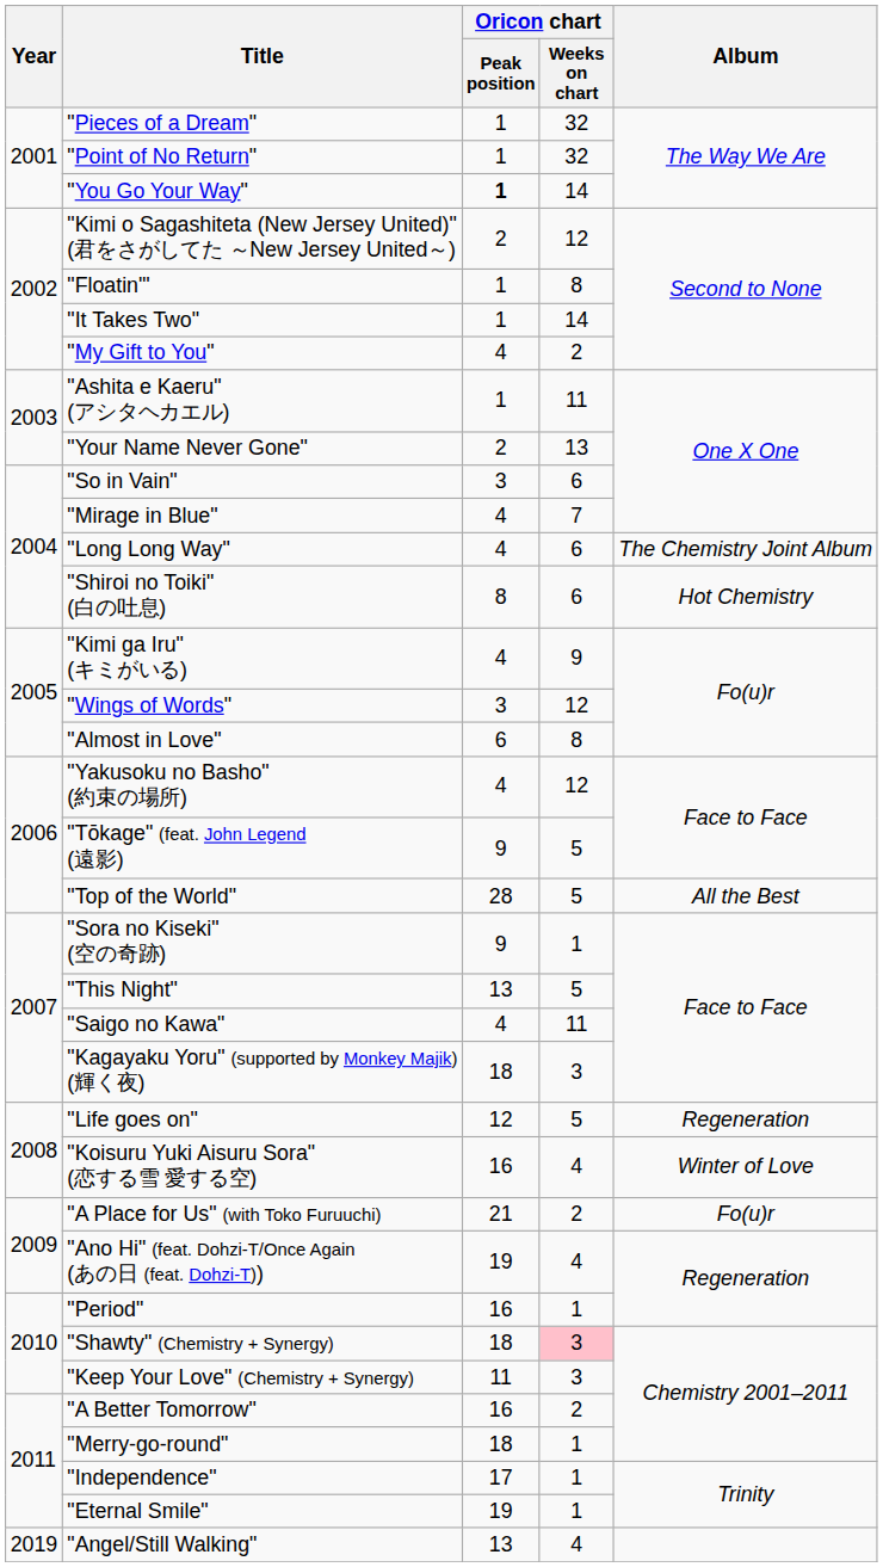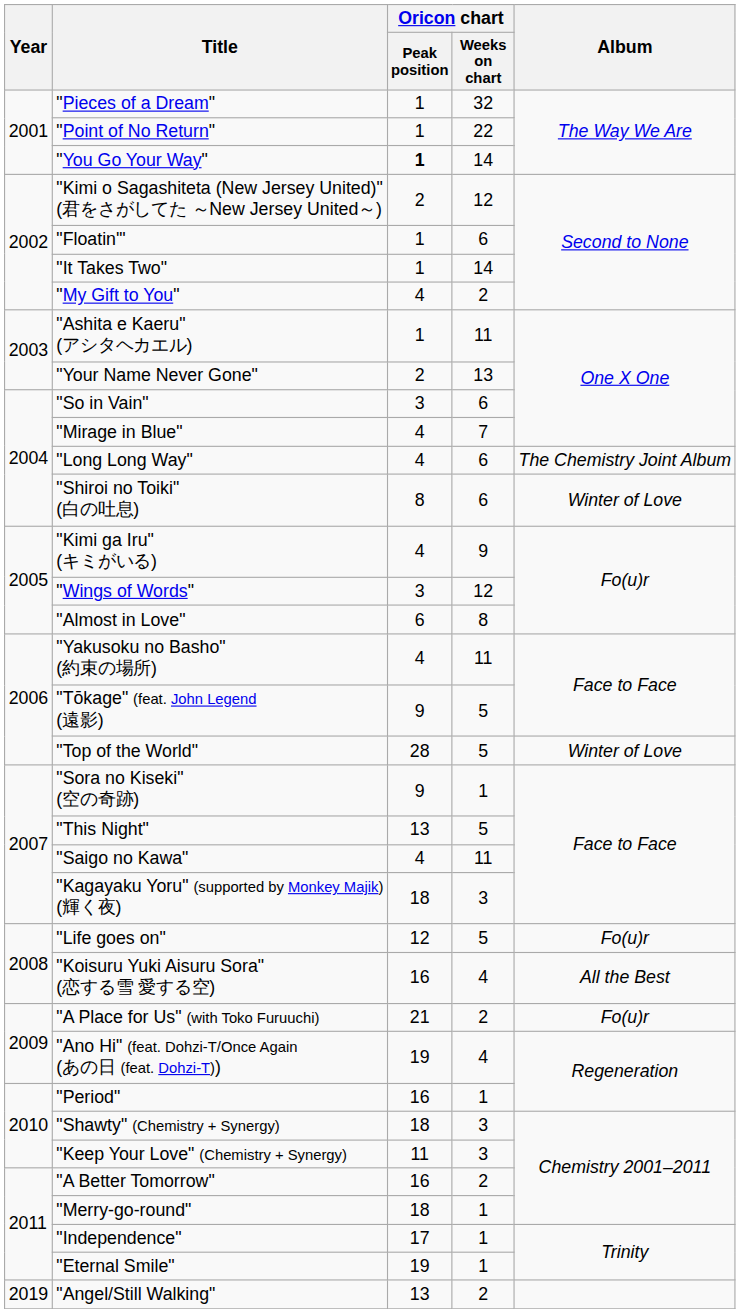"Point of No Return" | Oricon chart / Weeks on chart: 32 -> 22
"Floatin'" | Oricon chart / Weeks on chart: 8 -> 6
"Shiroi no Toiki" (白の吐息) | Album: Hot Chemistry -> Winter of Love
"Yakusoku no Basho" (約束の場所) | Oricon chart / Weeks on chart: 12 -> 11
"Top of the World" | Album: All the Best -> Winter of Love
"Life goes on" | Album: Regeneration -> Fo(u)r
"Koisuru Yuki Aisuru Sora" (恋する雪 愛する空) | Album: Winter of Love -> All the Best
"Shawty" (Chemistry + Synergy) | Oricon chart / Weeks on chart: pink background -> no background
"Angel/Still Walking" | Oricon chart / Weeks on chart: 4 -> 2
